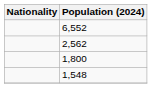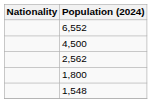+ row: 4,500
